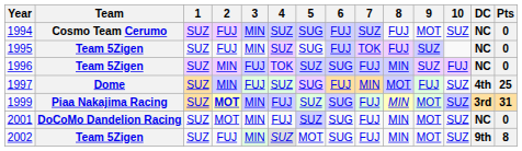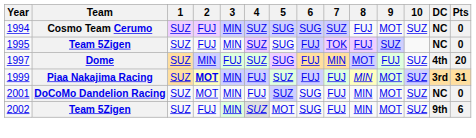1994 | 6: FUJ -> SUG
- row: 1996 | Team 5Zigen | SUZ | MIN | FUJ | TOK | SUZ | SUG | FUJ | MIN | SUZ | FUJ | NC | 0
1997 | Pts: 25 -> 20
1999 | 6: SUG -> FUJ
2002 | Pts: 8 -> 6
